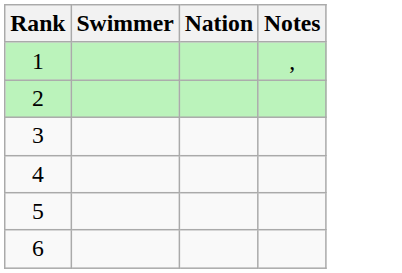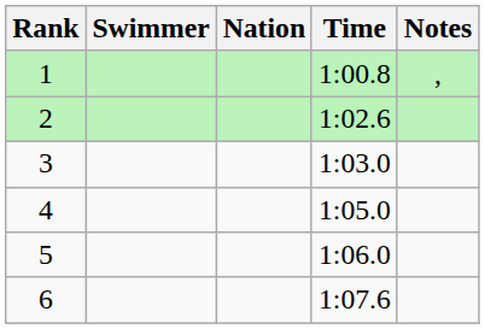+ column: Time | 1:00.8 | 1:02.6 | 1:03.0 | 1:05.0 | 1:06.0 | 1:07.6
